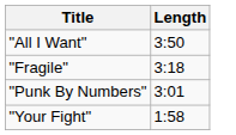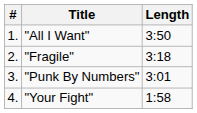+ column: # | 1. | 2. | 3. | 4.
